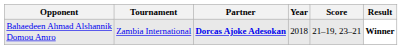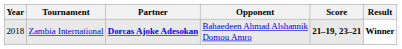columns swapped: Year <-> Opponent
Zambia International | Score: normal -> bold
